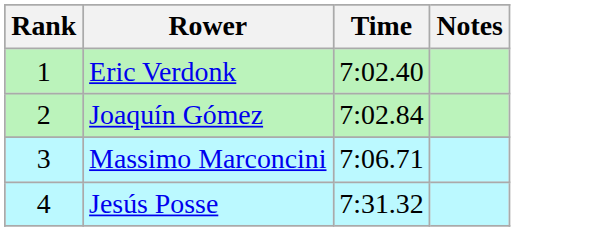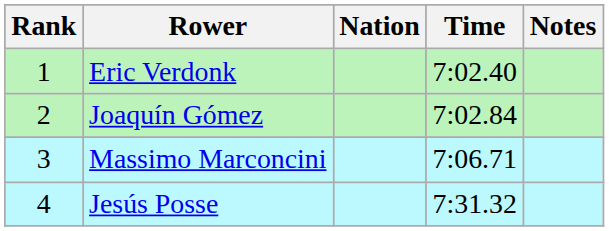+ column: Nation
